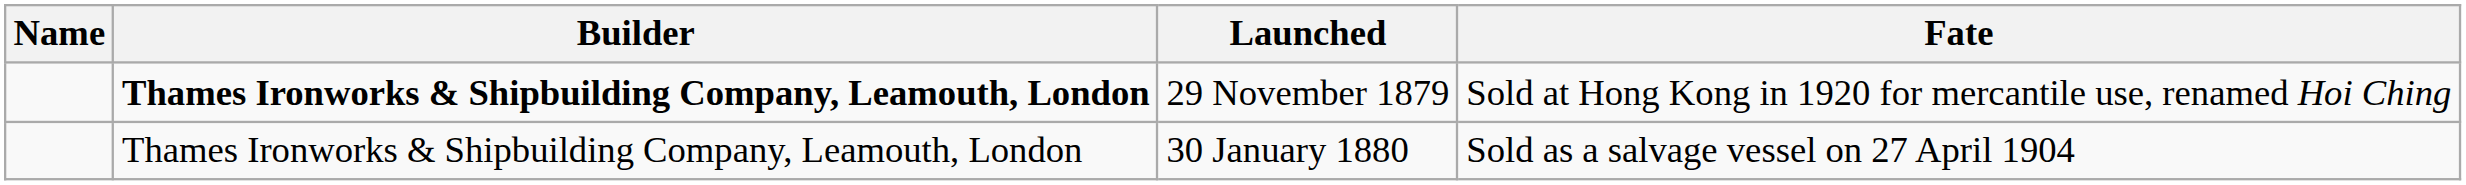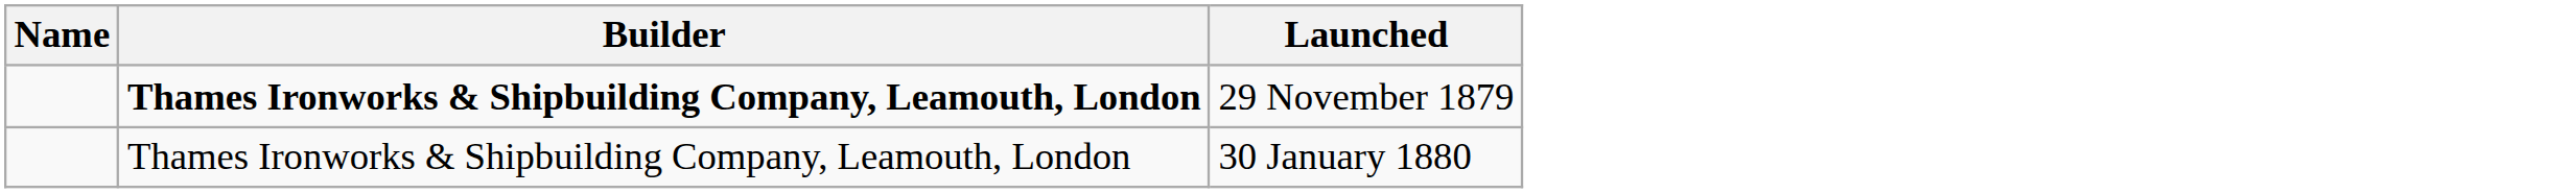- column: Fate | Sold at Hong Kong in 1920 for mercantile use, renamed Hoi Ching | Sold as a salvage vessel on 27 April 1904
